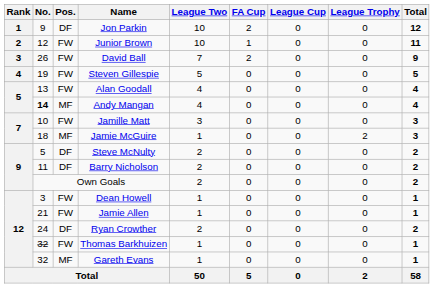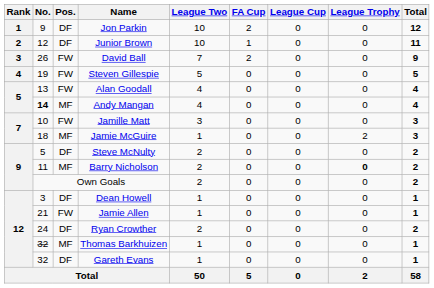Junior Brown | Pos.: FW -> DF
Barry Nicholson | Pos.: DF -> MF
Barry Nicholson | League Trophy: normal -> bold
Dean Howell | Pos.: FW -> DF
Thomas Barkhuizen | Pos.: FW -> MF
Gareth Evans | Pos.: MF -> DF
